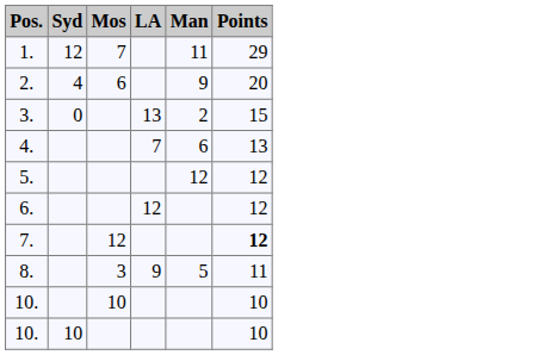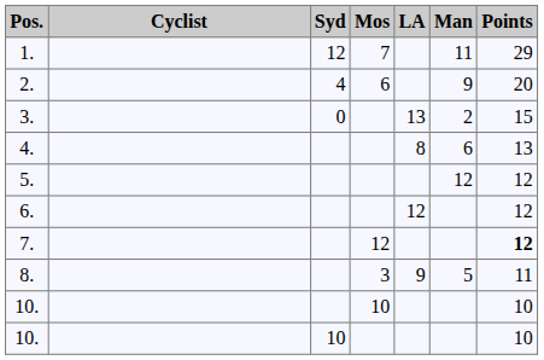+ column: Cyclist
4. | LA: 7 -> 8
